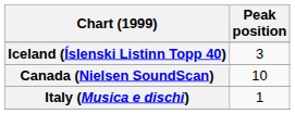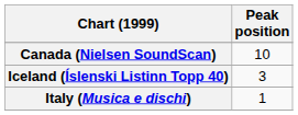rows swapped: Canada (Nielsen SoundScan) <-> Iceland (Íslenski Listinn Topp 40)
